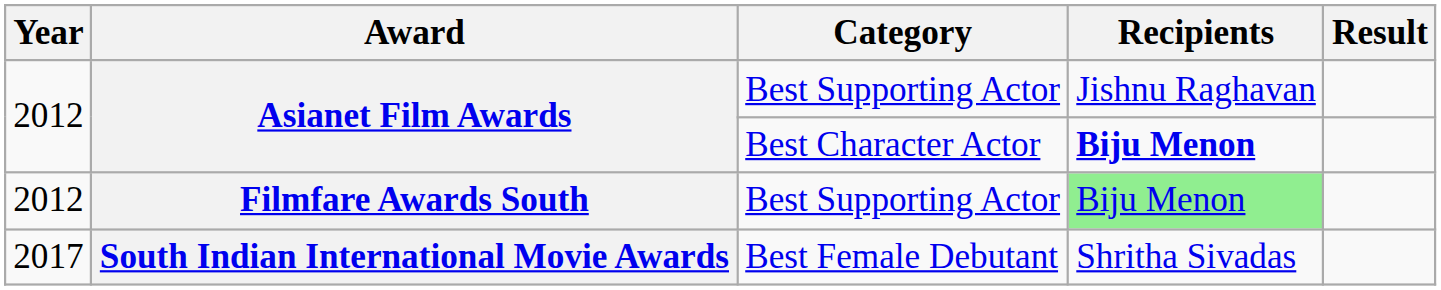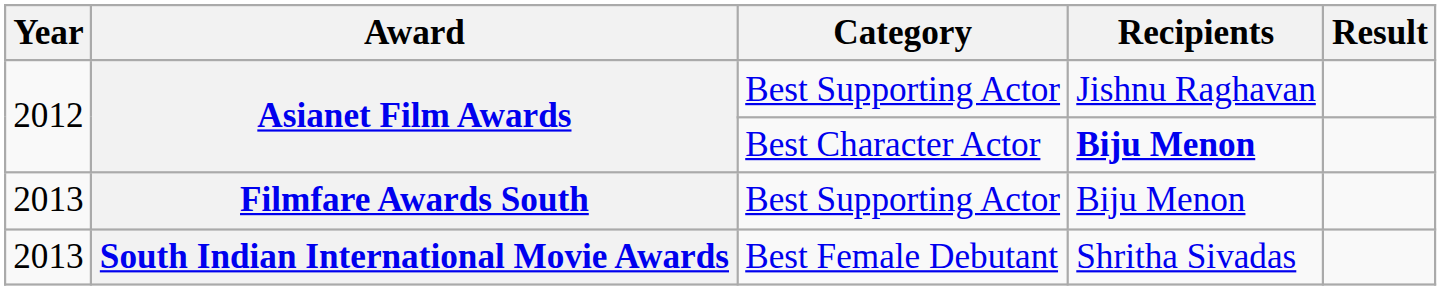Filmfare Awards South | Year: 2012 -> 2013
Filmfare Awards South | Recipients: lightgreen background -> no background
South Indian International Movie Awards | Year: 2017 -> 2013
